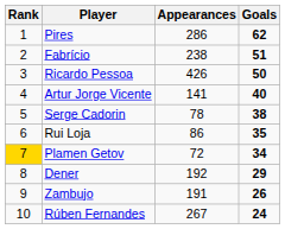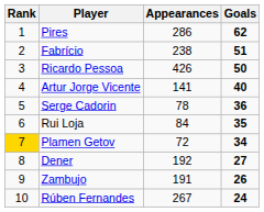Serge Cadorin | Goals: 38 -> 36
Rui Loja | Appearances: 86 -> 84
Dener | Goals: 29 -> 27
